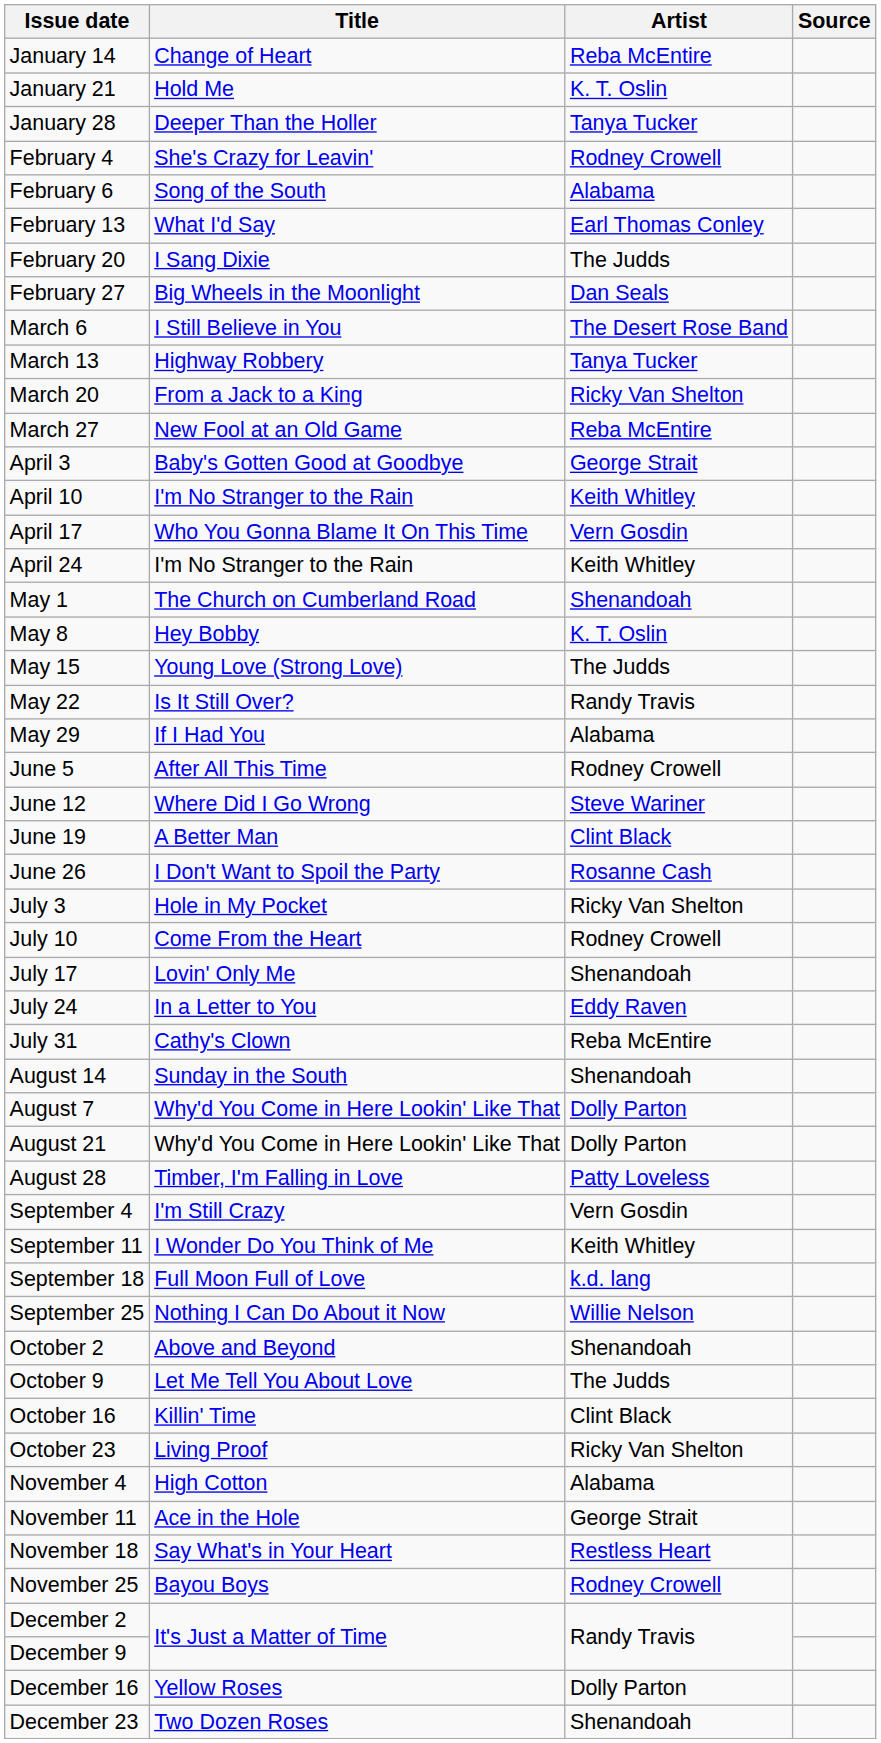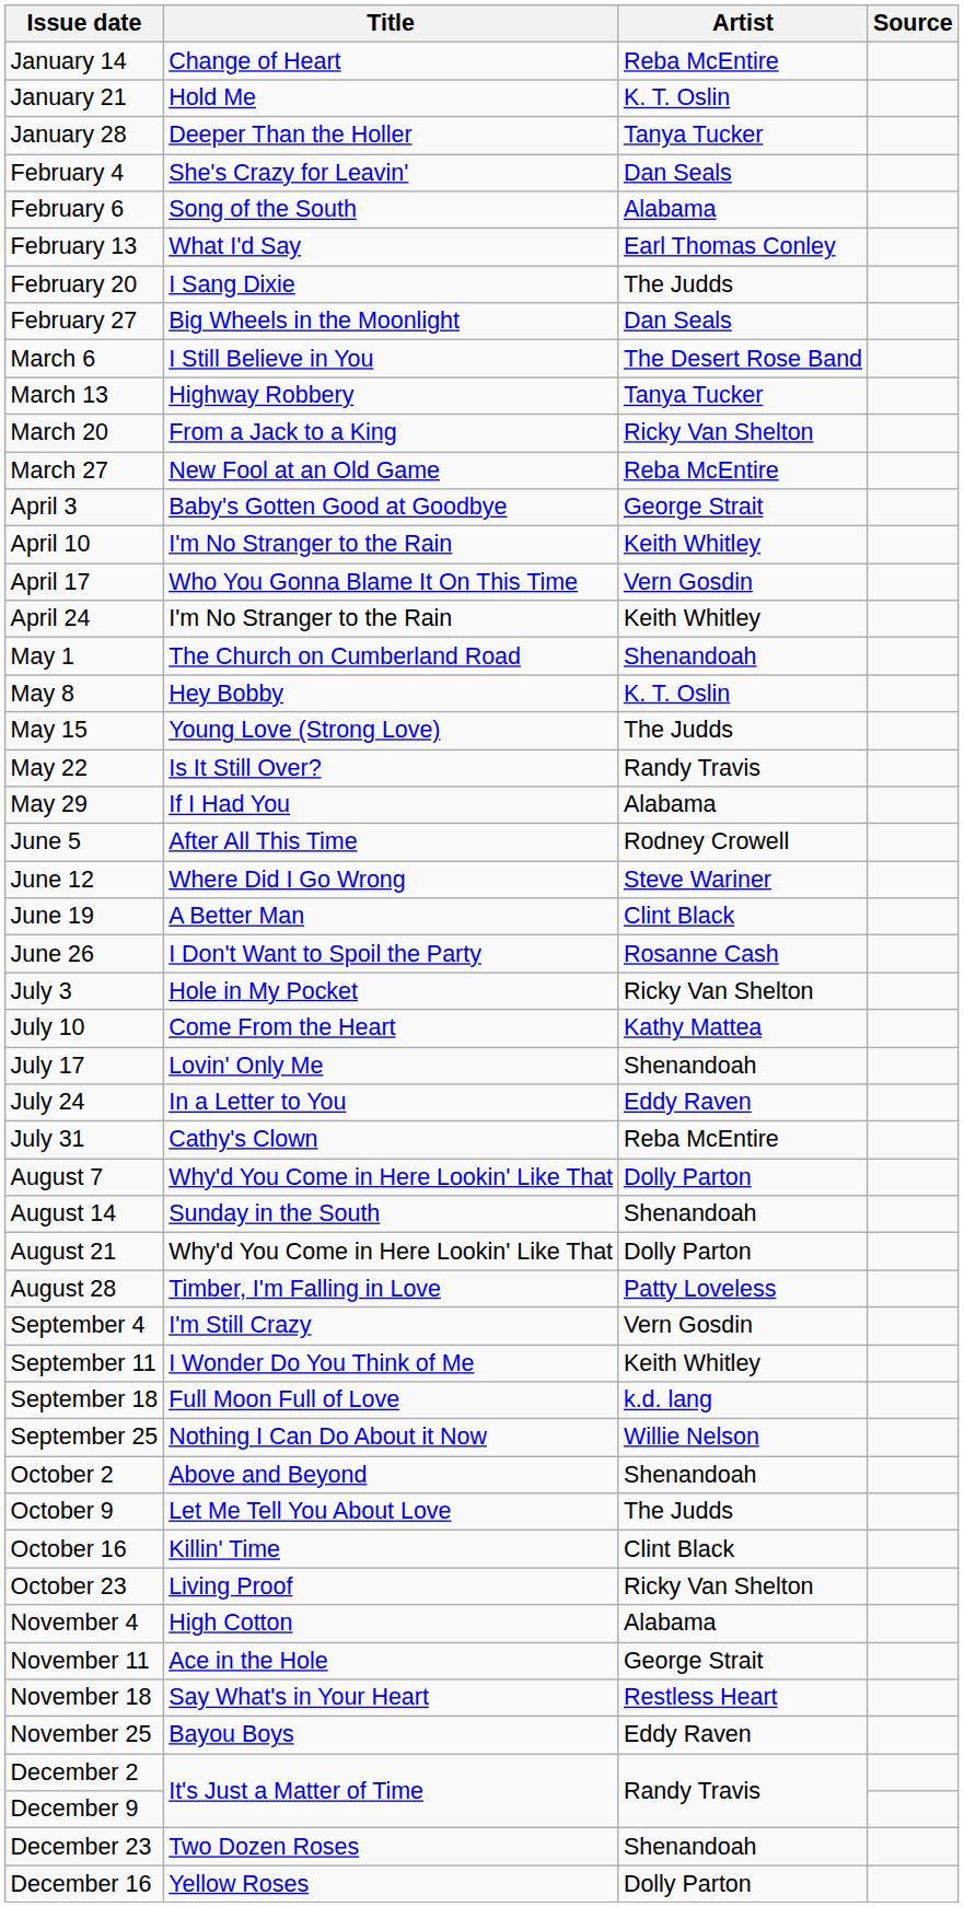February 4 | Artist: Rodney Crowell -> Dan Seals
July 10 | Artist: Rodney Crowell -> Kathy Mattea
rows swapped: August 7 <-> August 14
November 25 | Artist: Rodney Crowell -> Eddy Raven
rows swapped: December 16 <-> December 23
